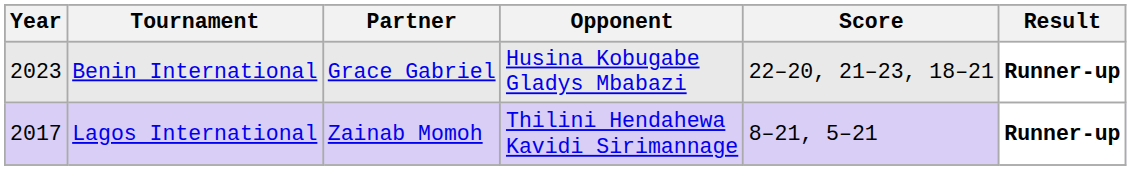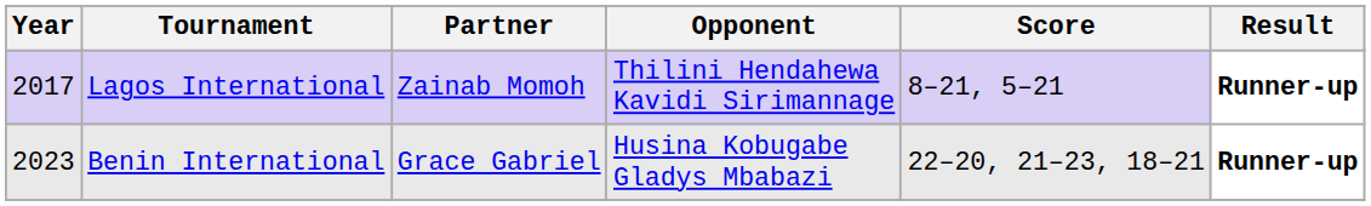rows swapped: Lagos International <-> Benin International
